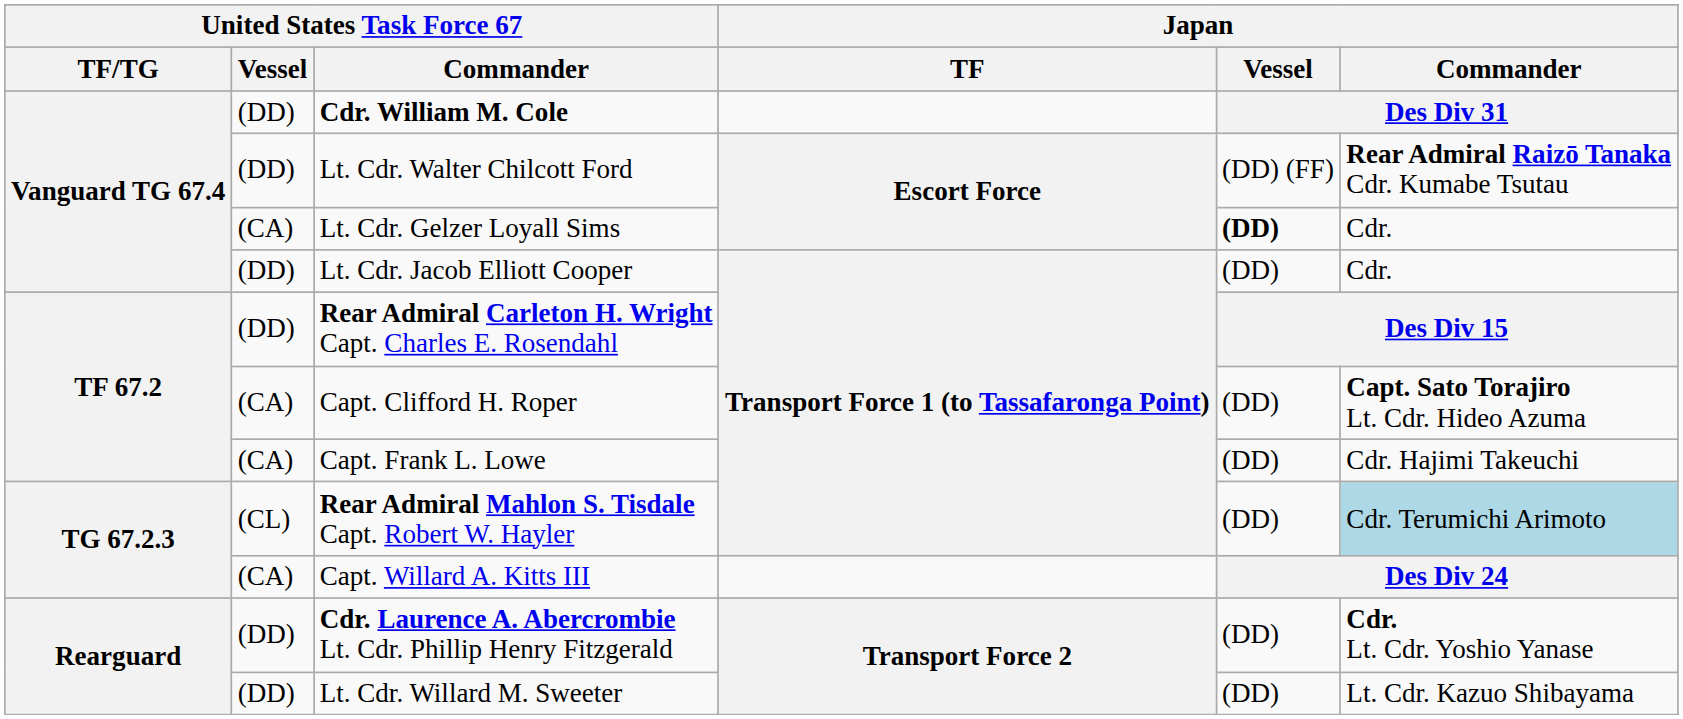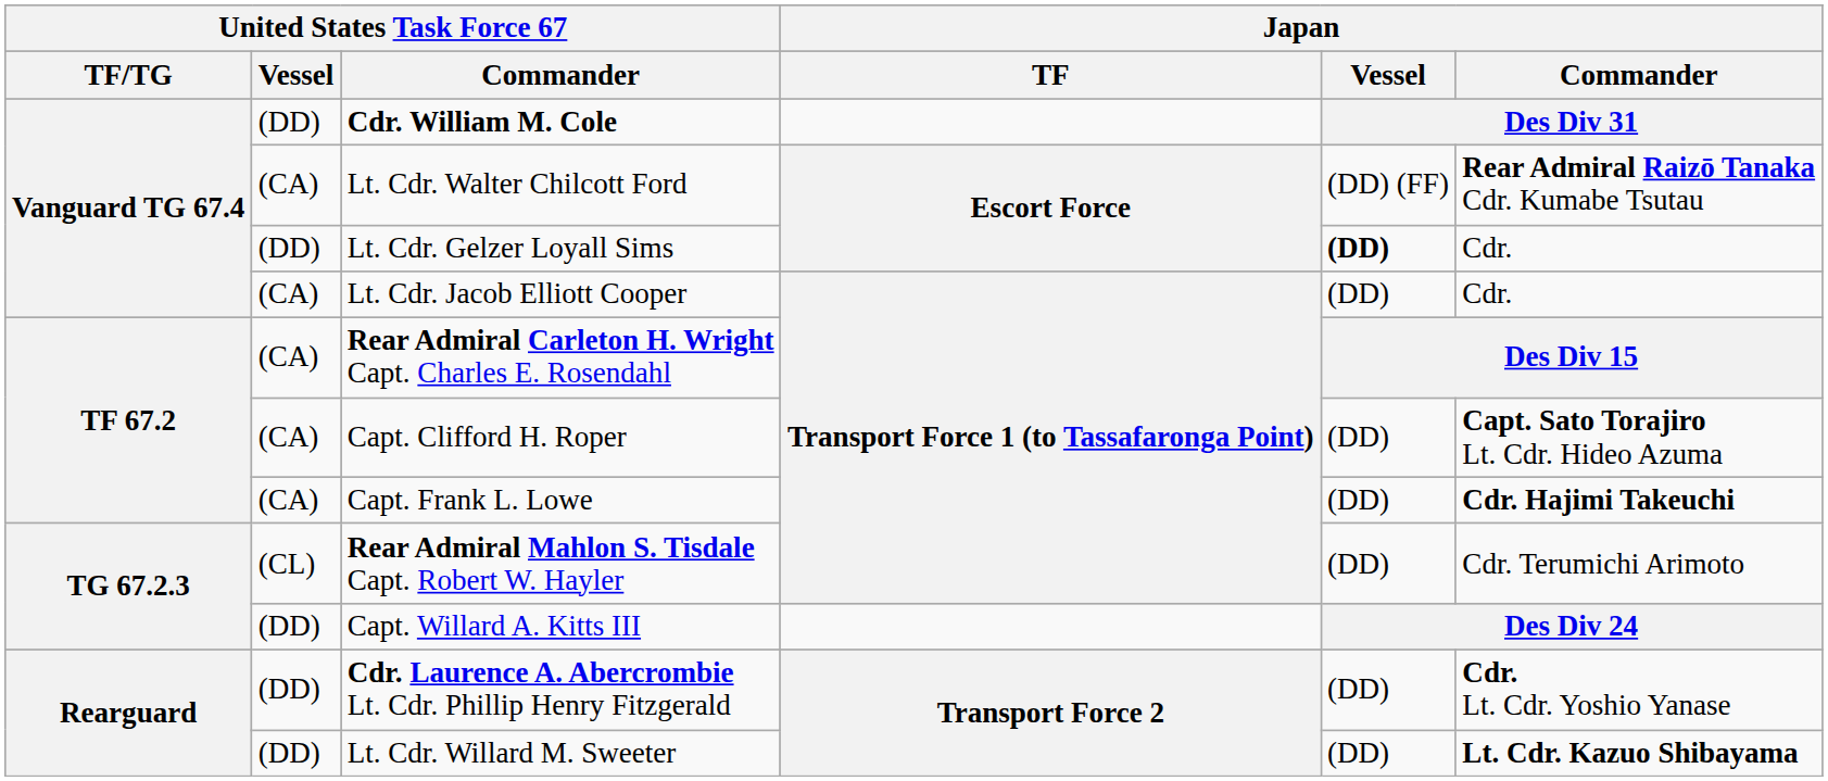Lt. Cdr. Walter Chilcott Ford | United States Task Force 67 / Vessel: (DD) -> (CA)
Lt. Cdr. Gelzer Loyall Sims | United States Task Force 67 / Vessel: (CA) -> (DD)
Lt. Cdr. Jacob Elliott Cooper | United States Task Force 67 / Vessel: (DD) -> (CA)
Rear Admiral Carleton H. Wright Capt. Charles E. Rosendahl | United States Task Force 67 / Vessel: (DD) -> (CA)
Capt. Frank L. Lowe | Japan / Commander: normal -> bold
Rear Admiral Mahlon S. Tisdale Capt. Robert W. Hayler | Japan / Commander: lightblue background -> no background
Capt. Willard A. Kitts III | United States Task Force 67 / Vessel: (CA) -> (DD)
Lt. Cdr. Willard M. Sweeter | Japan / Commander: normal -> bold
